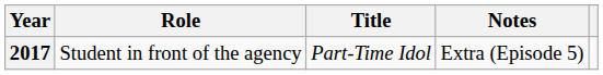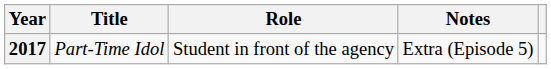columns swapped: Title <-> Role
